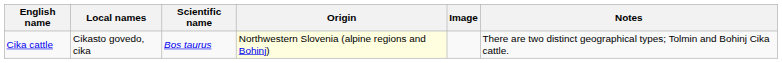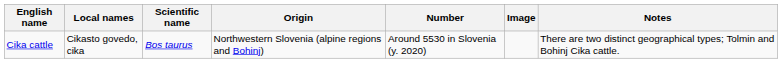+ column: Number | Around 5530 in Slovenia (y. 2020)
Cika cattle | Origin: lightyellow background -> no background
